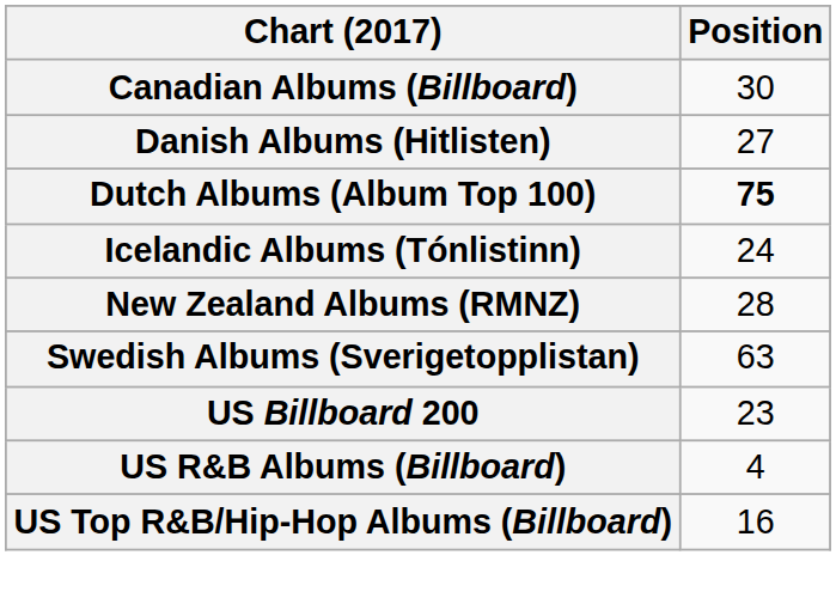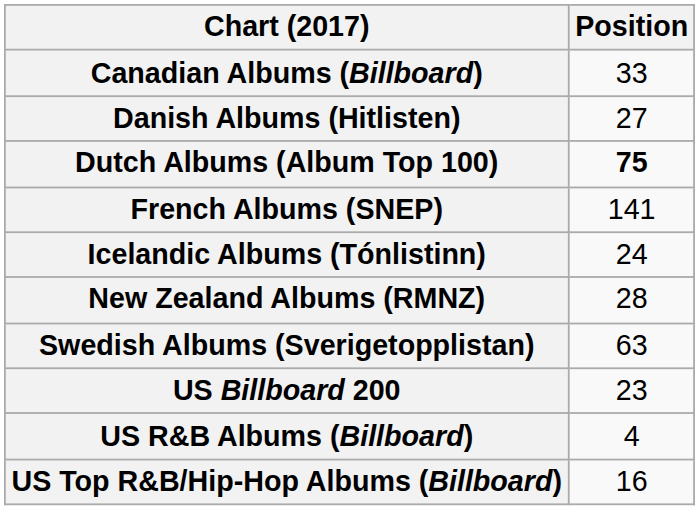Canadian Albums (Billboard) | Position: 30 -> 33
+ row: French Albums (SNEP) | 141
